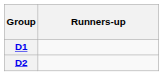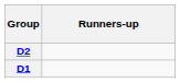rows swapped: D1 <-> D2
